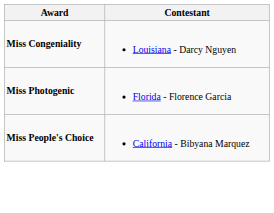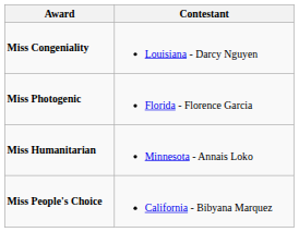+ row: Miss Humanitarian | Minnesota - Annais Loko
